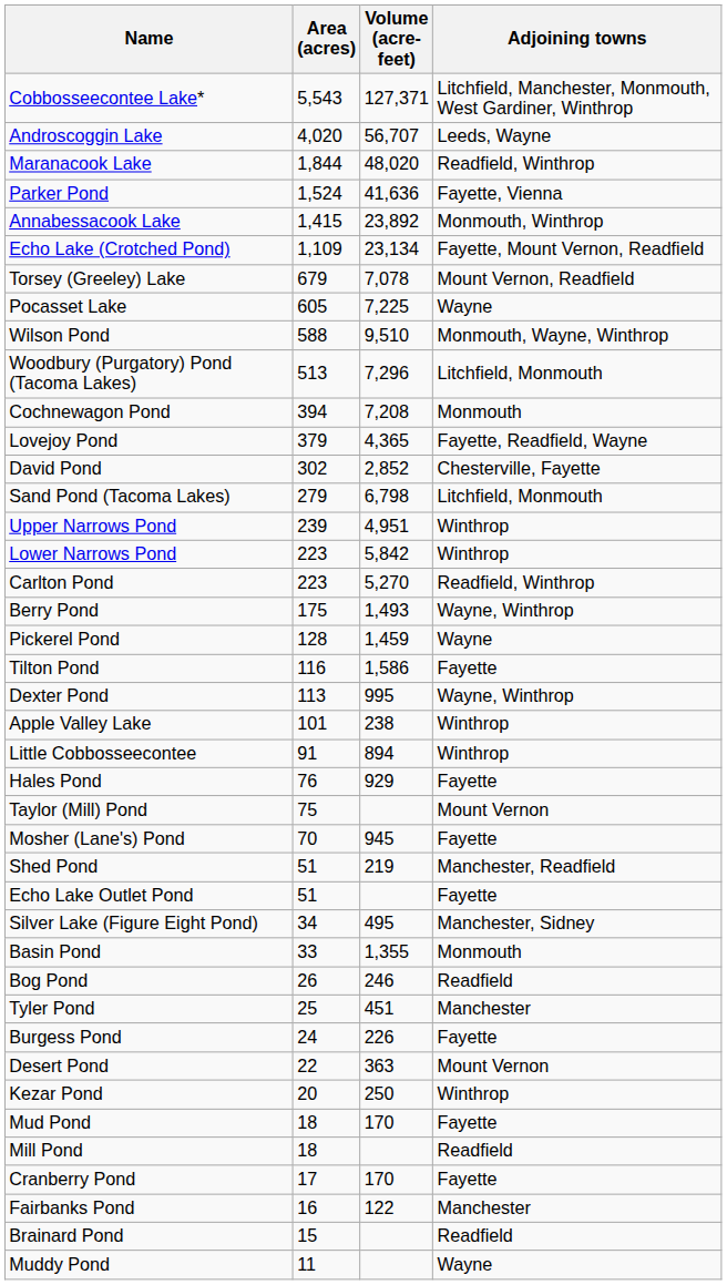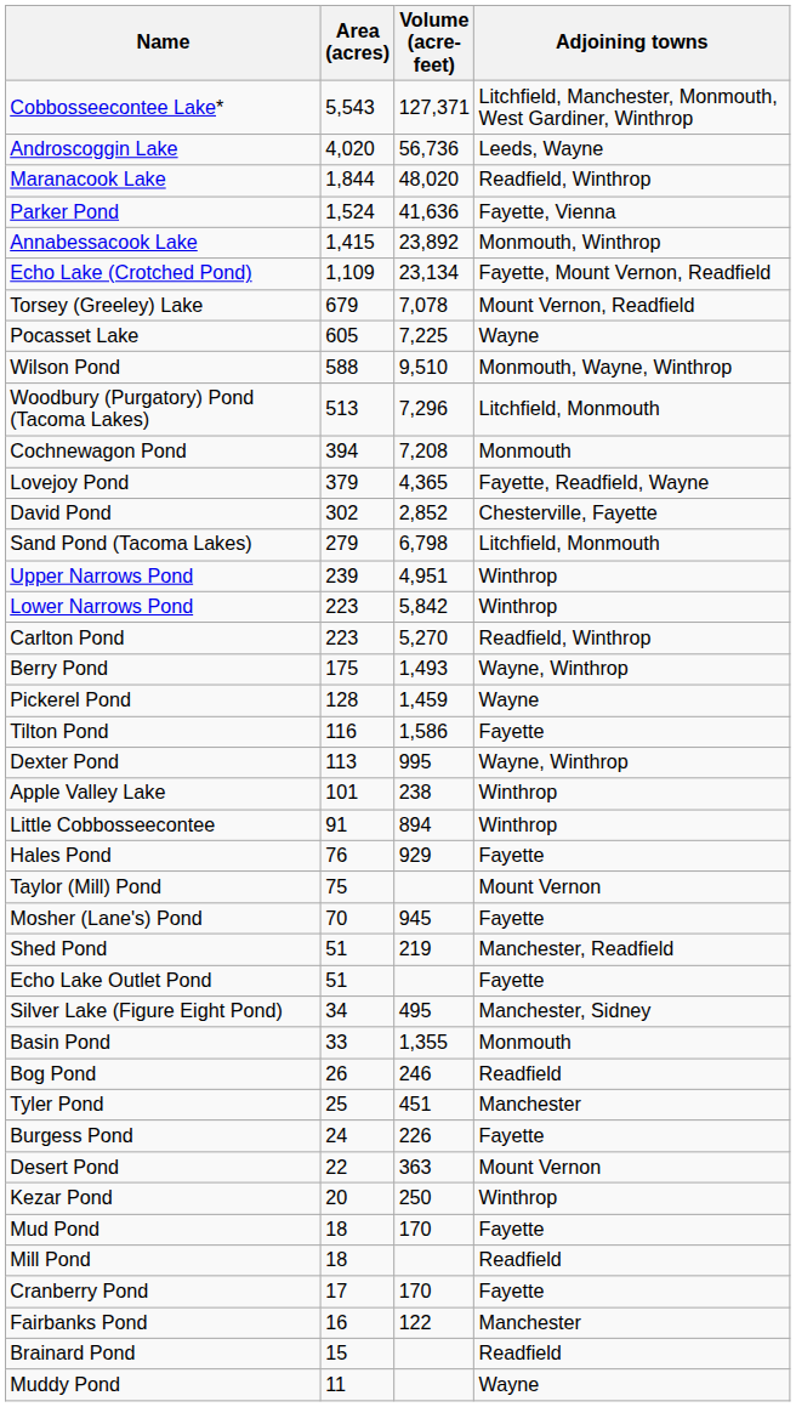Androscoggin Lake | Volume (acre-feet): 56,707 -> 56,736
